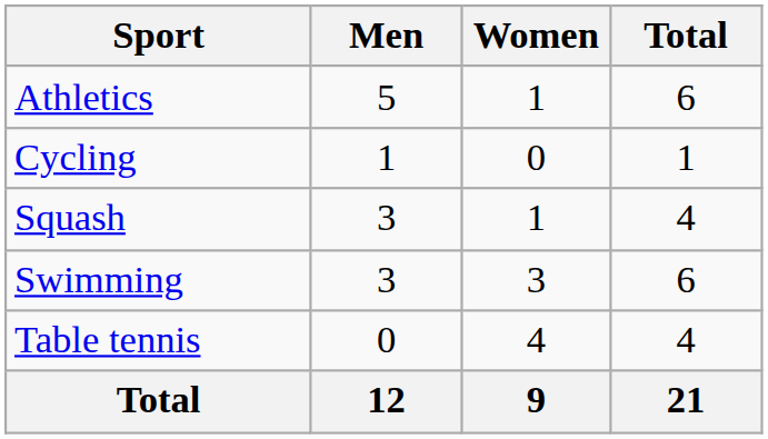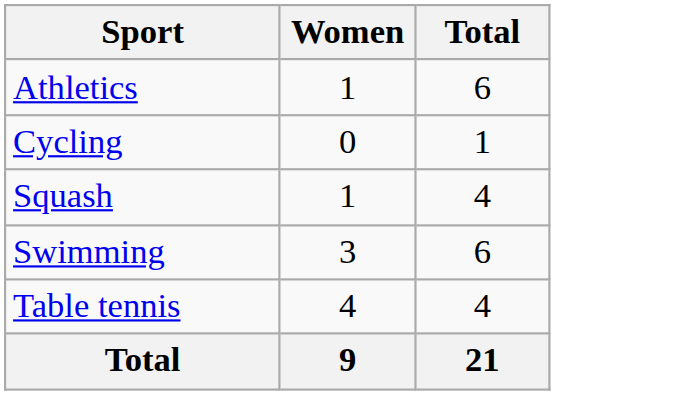- column: Men | 5 | 1 | 3 | 3 | 0 | 12
